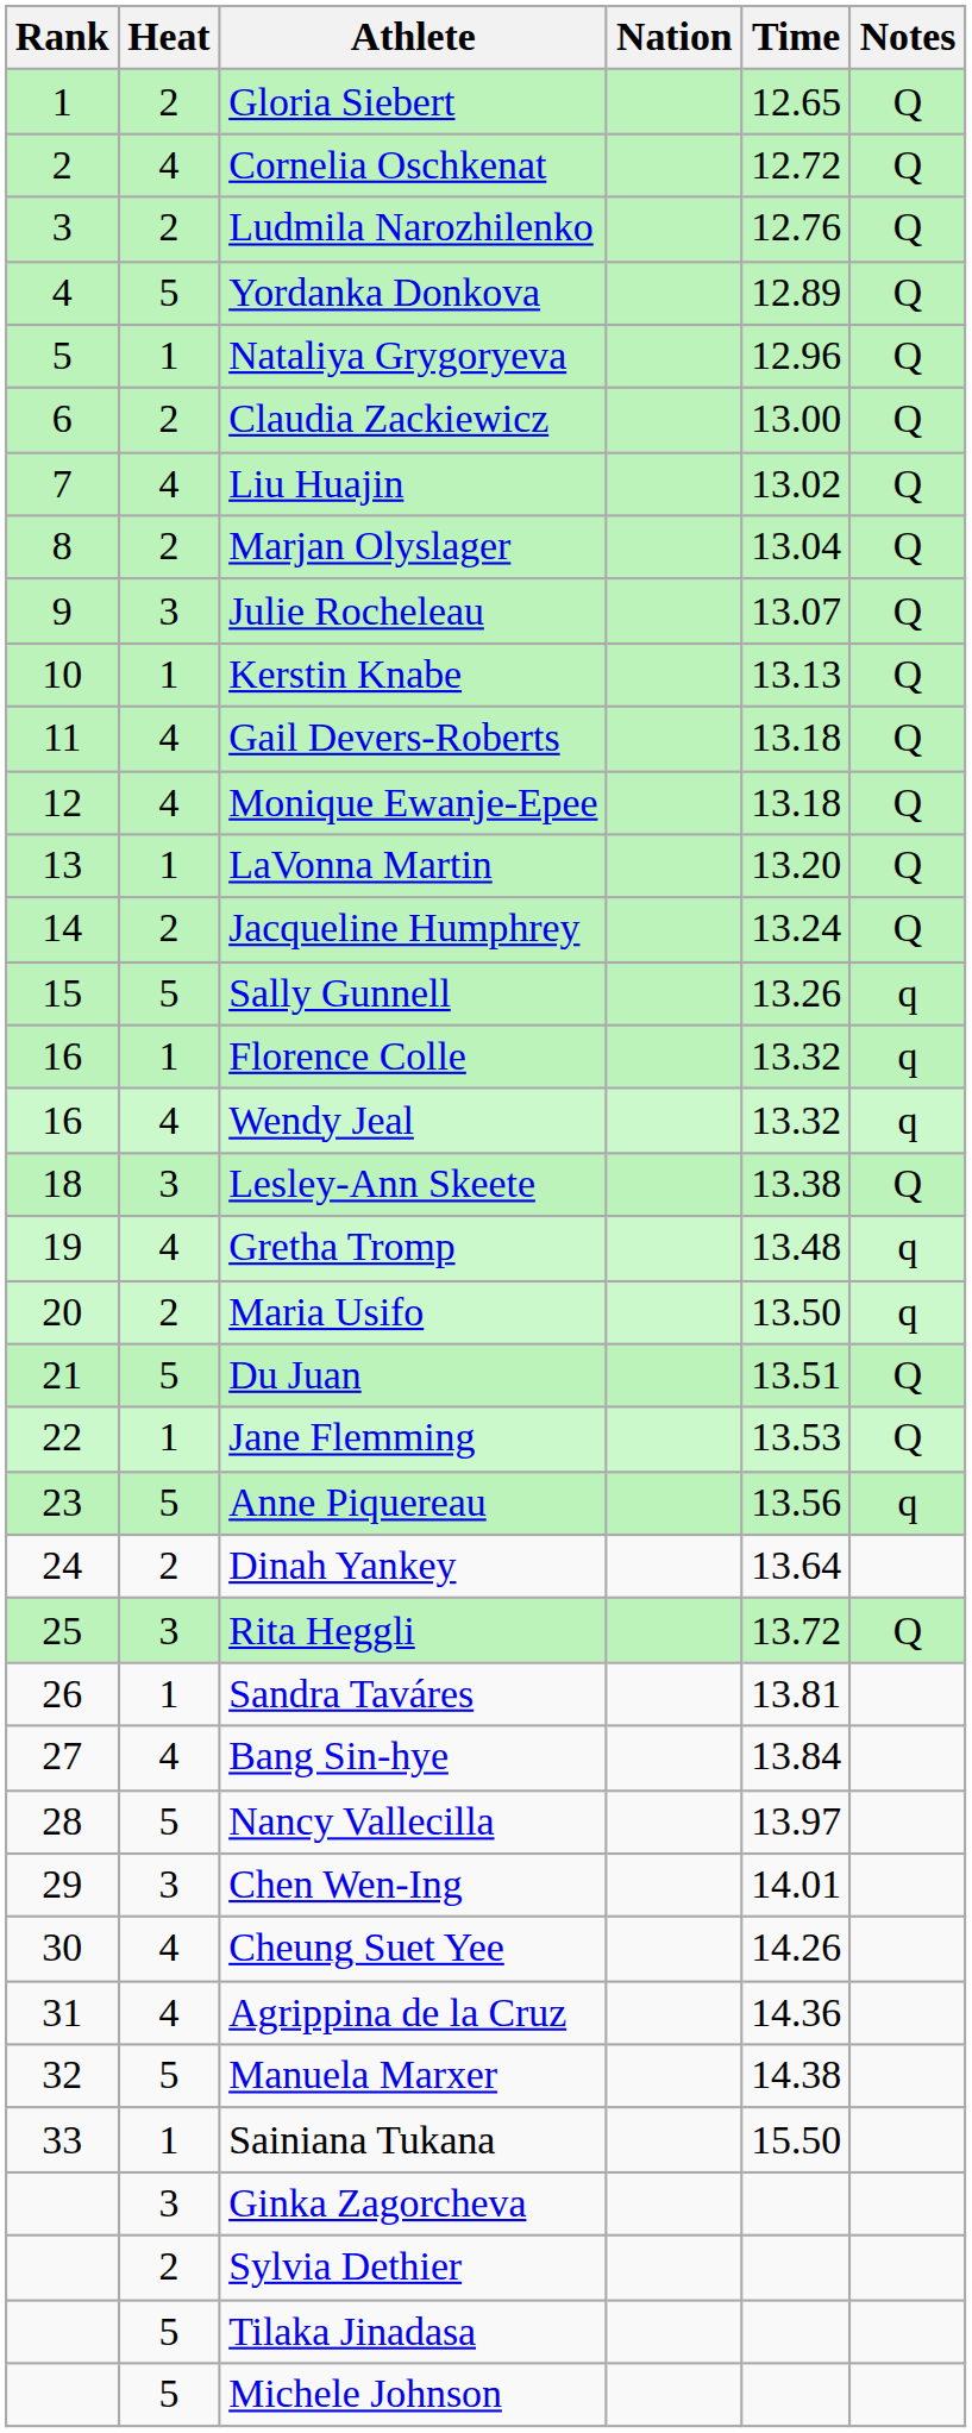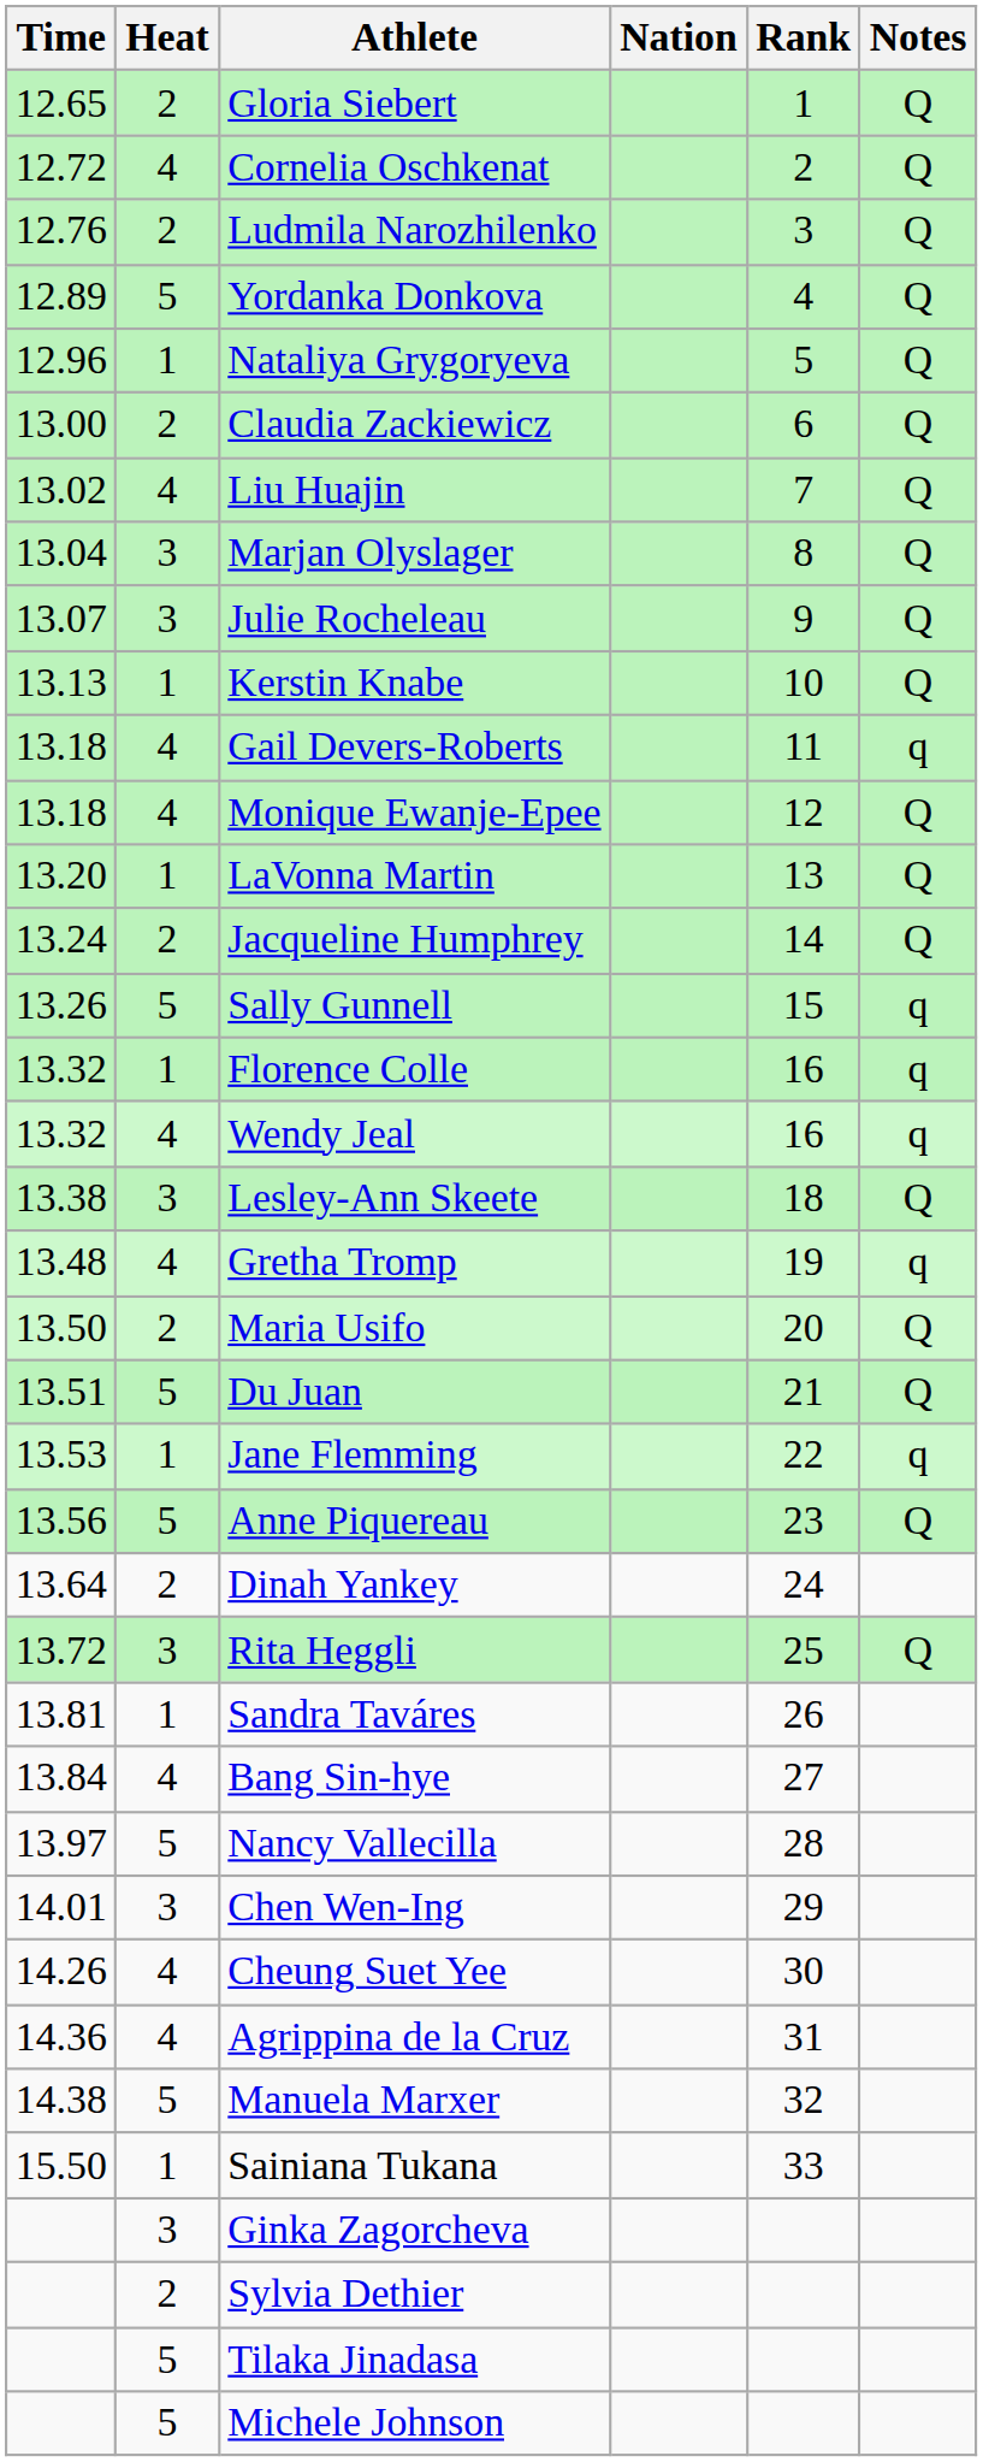columns swapped: Rank <-> Time
Marjan Olyslager | Heat: 2 -> 3
Gail Devers-Roberts | Notes: Q -> q
Maria Usifo | Notes: q -> Q
Jane Flemming | Notes: Q -> q
Anne Piquereau | Notes: q -> Q
